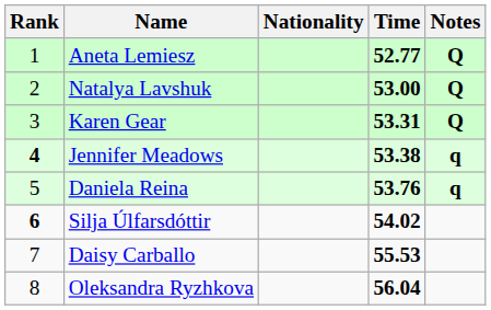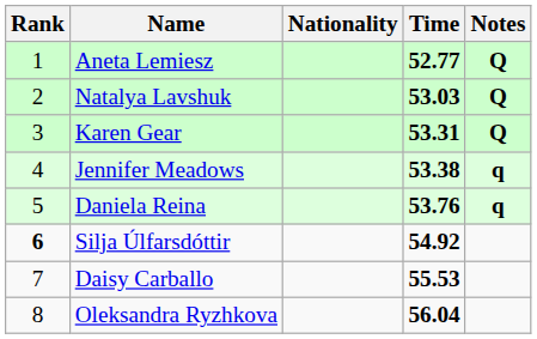Natalya Lavshuk | Time: 53.00 -> 53.03
Jennifer Meadows | Rank: bold -> normal
Silja Úlfarsdóttir | Time: 54.02 -> 54.92
